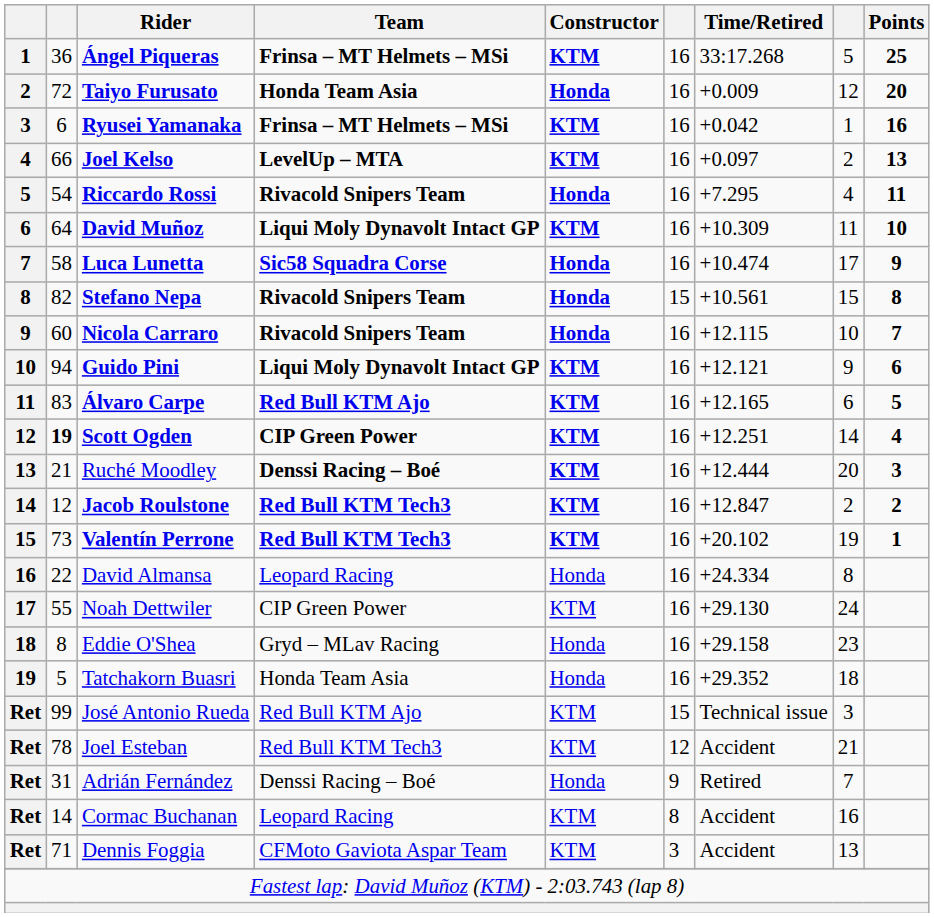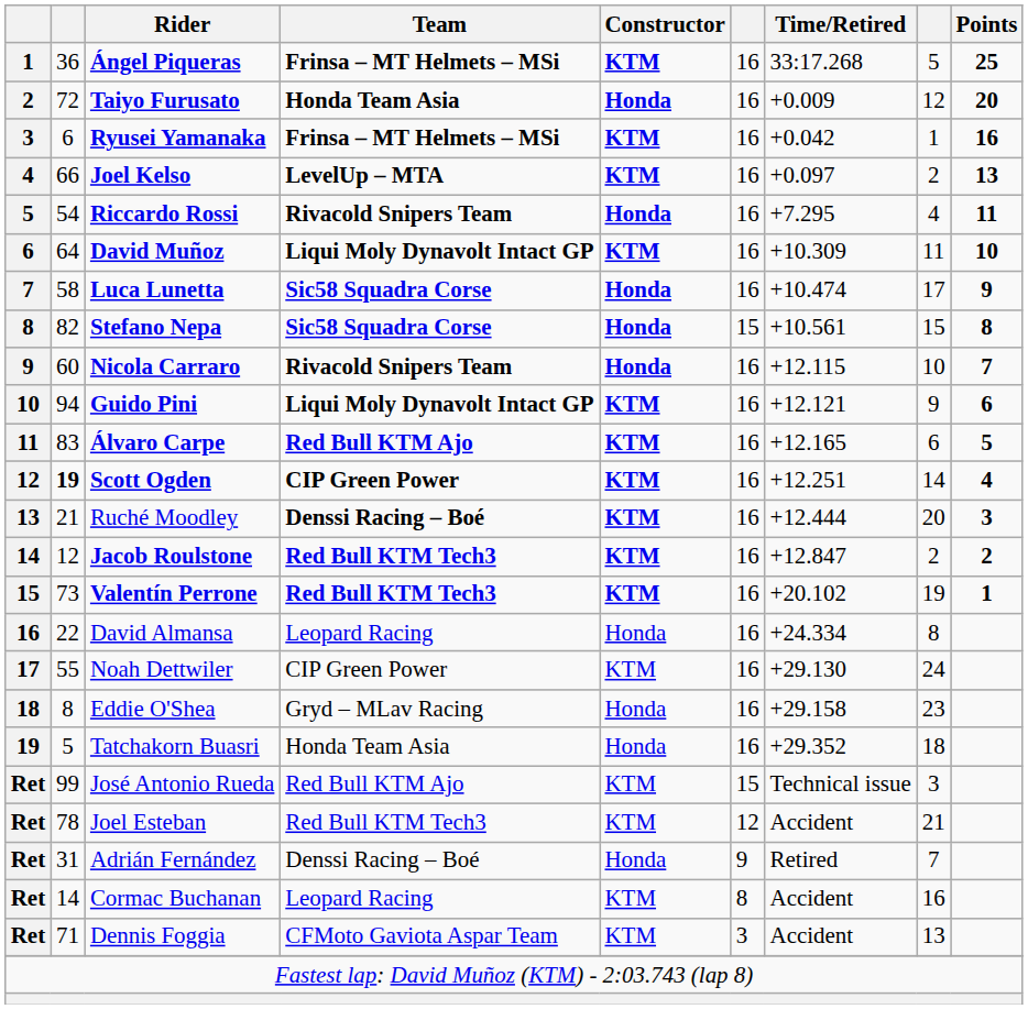Stefano Nepa | Team: Rivacold Snipers Team -> Sic58 Squadra Corse
